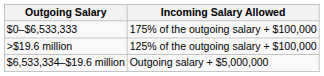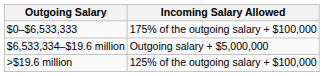rows swapped: $6,533,334–$19.6 million <-> >$19.6 million
